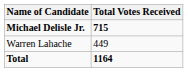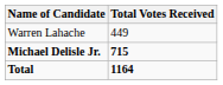rows swapped: Michael Delisle Jr. <-> Warren Lahache
